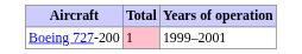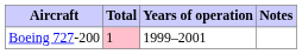+ column: Notes
